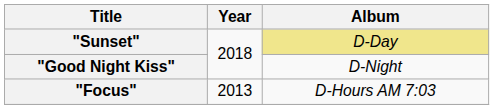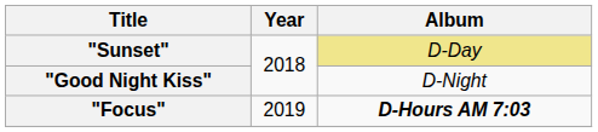"Focus" | Year: 2013 -> 2019
"Focus" | Album: normal -> bold
